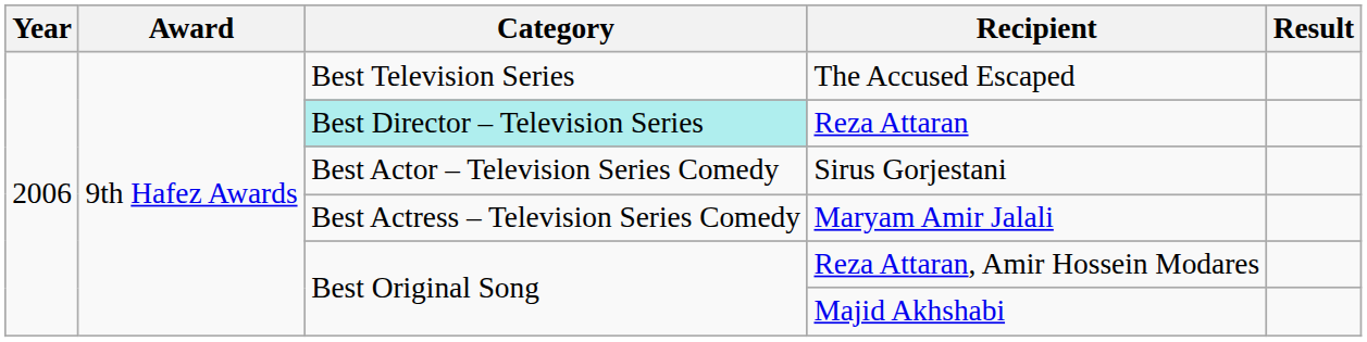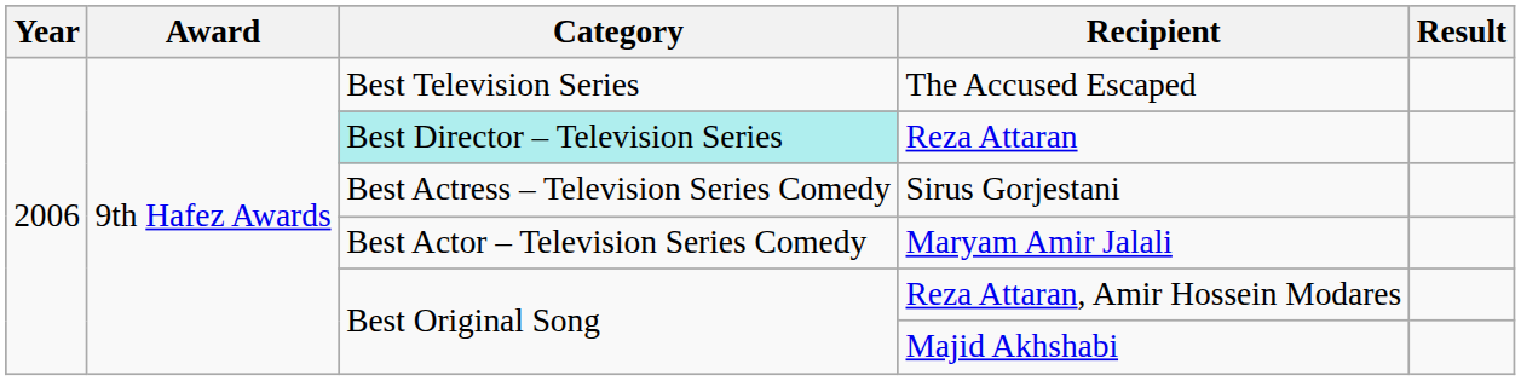Sirus Gorjestani | Category: Best Actor – Television Series Comedy -> Best Actress – Television Series Comedy
Maryam Amir Jalali | Category: Best Actress – Television Series Comedy -> Best Actor – Television Series Comedy
